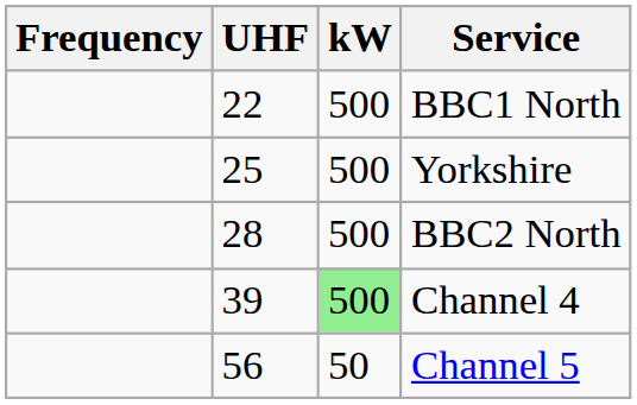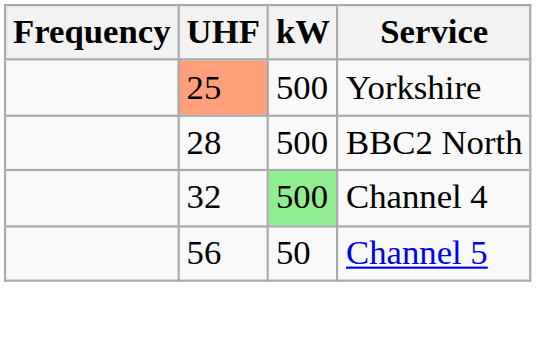- row: 22 | 500 | BBC1 North
Yorkshire | UHF: no background -> lightsalmon background
Channel 4 | UHF: 39 -> 32
